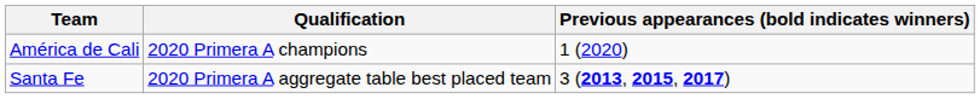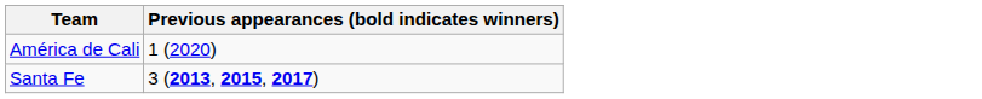- column: Qualification | 2020 Primera A champions | 2020 Primera A aggregate table best placed team
